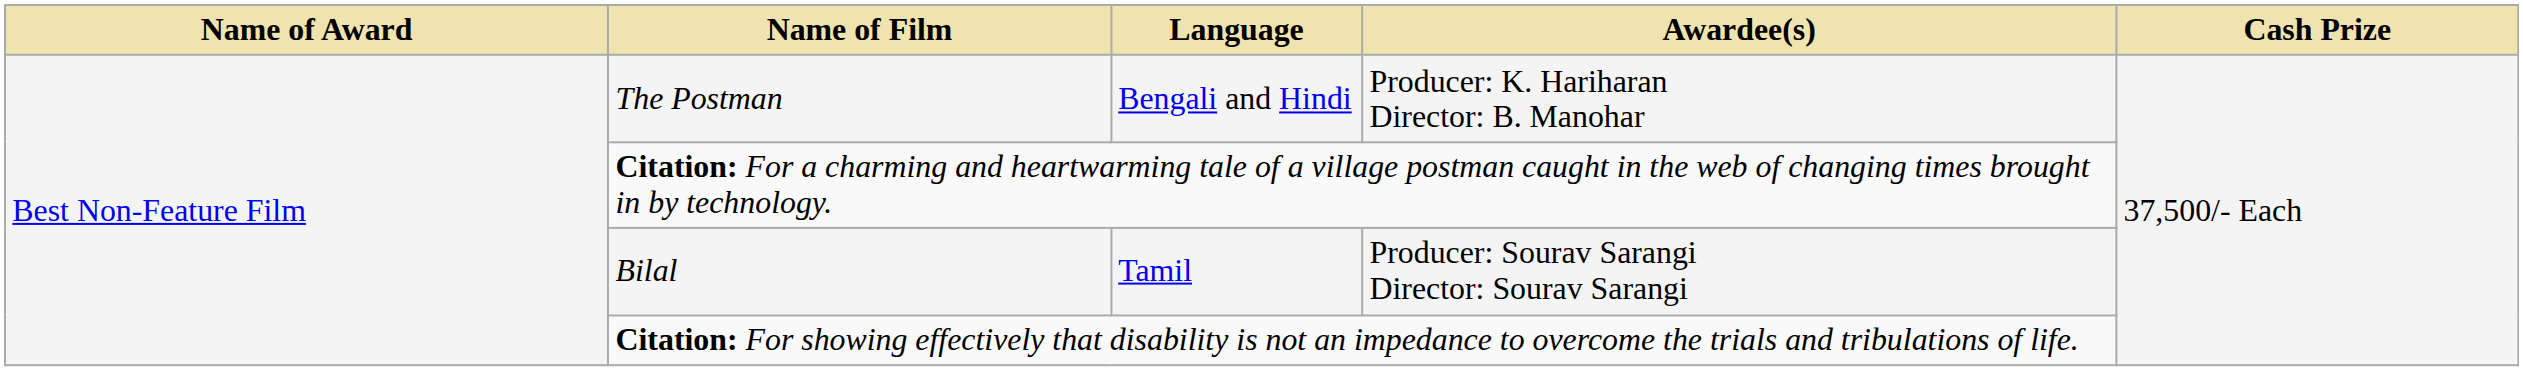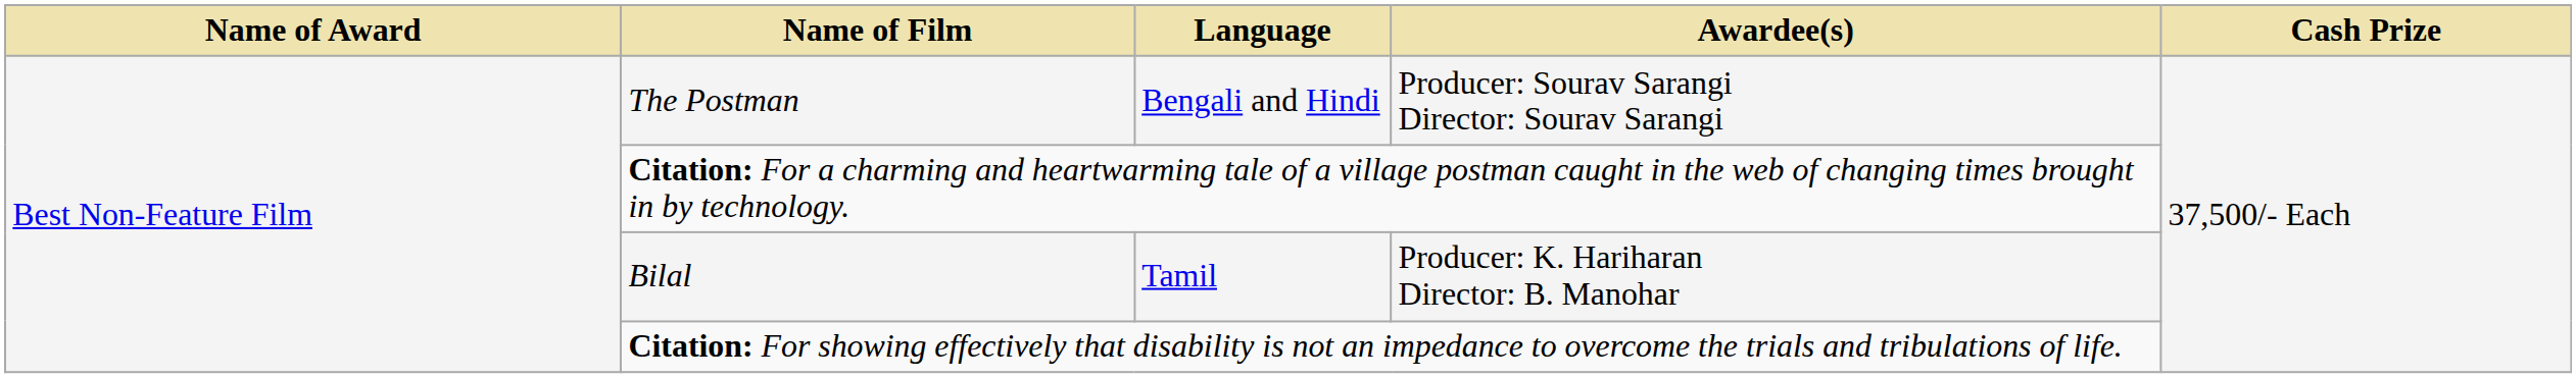The Postman | Awardee(s): Producer: K. Hariharan Director: B. Manohar -> Producer: Sourav Sarangi Director: Sourav Sarangi
Bilal | Awardee(s): Producer: Sourav Sarangi Director: Sourav Sarangi -> Producer: K. Hariharan Director: B. Manohar
